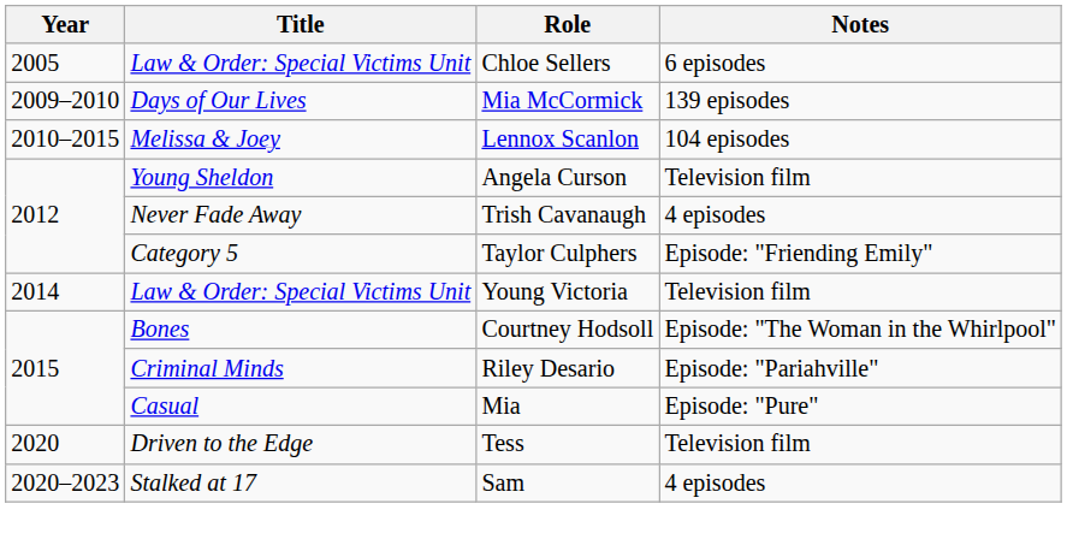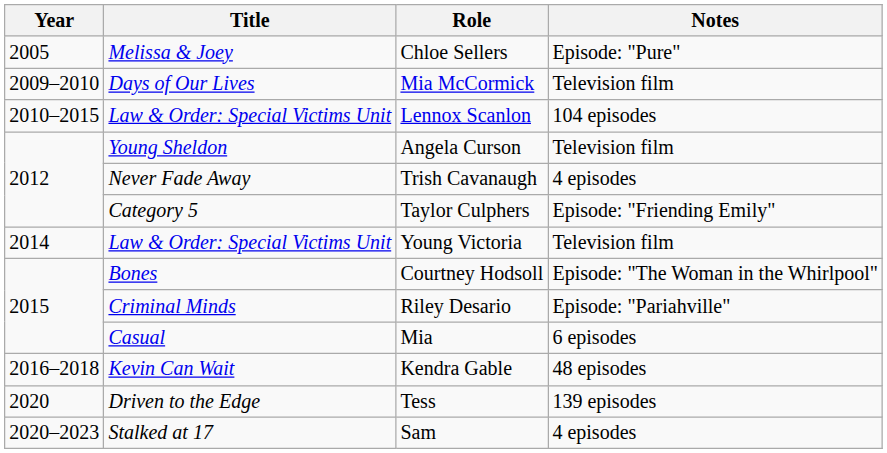Chloe Sellers | Title: Law & Order: Special Victims Unit -> Melissa & Joey
Chloe Sellers | Notes: 6 episodes -> Episode: "Pure"
Mia McCormick | Notes: 139 episodes -> Television film
Lennox Scanlon | Title: Melissa & Joey -> Law & Order: Special Victims Unit
Mia | Notes: Episode: "Pure" -> 6 episodes
+ row: 2016–2018 | Kevin Can Wait | Kendra Gable | 48 episodes
Tess | Notes: Television film -> 139 episodes
